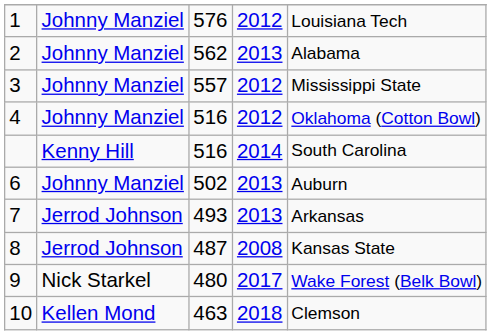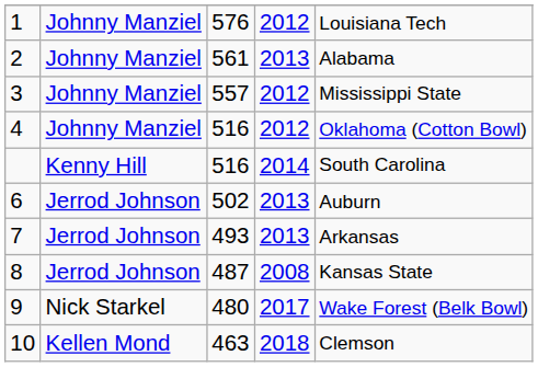2 | column 3: 562 -> 561
6 | column 2: Johnny Manziel -> Jerrod Johnson
